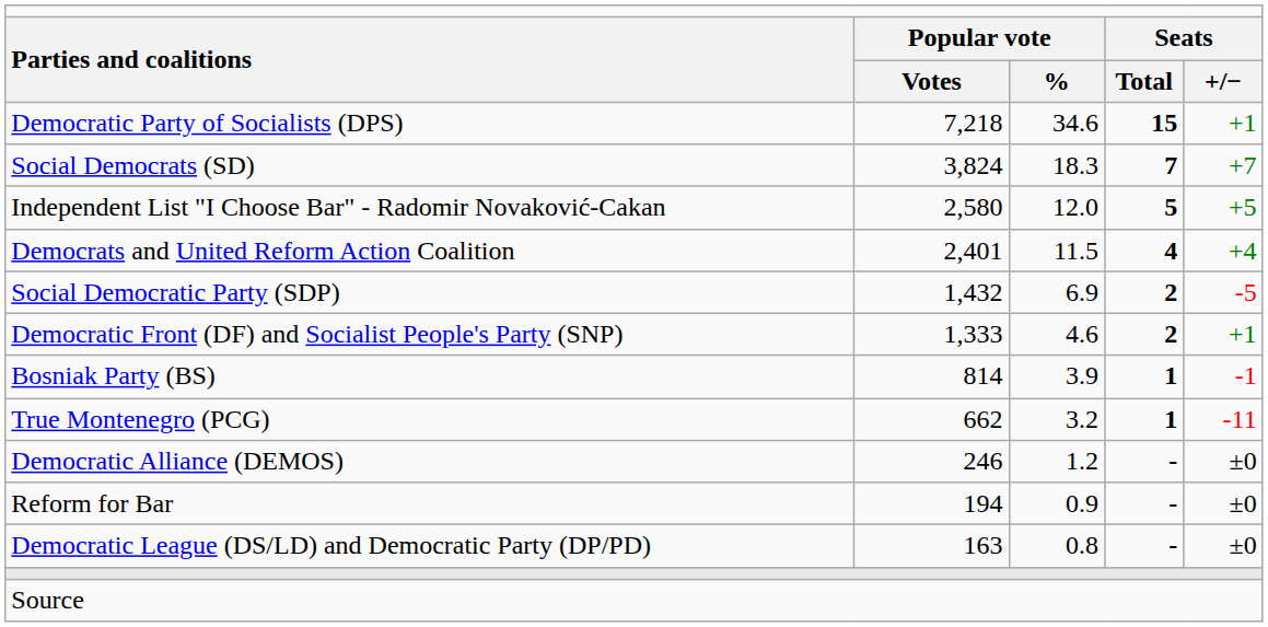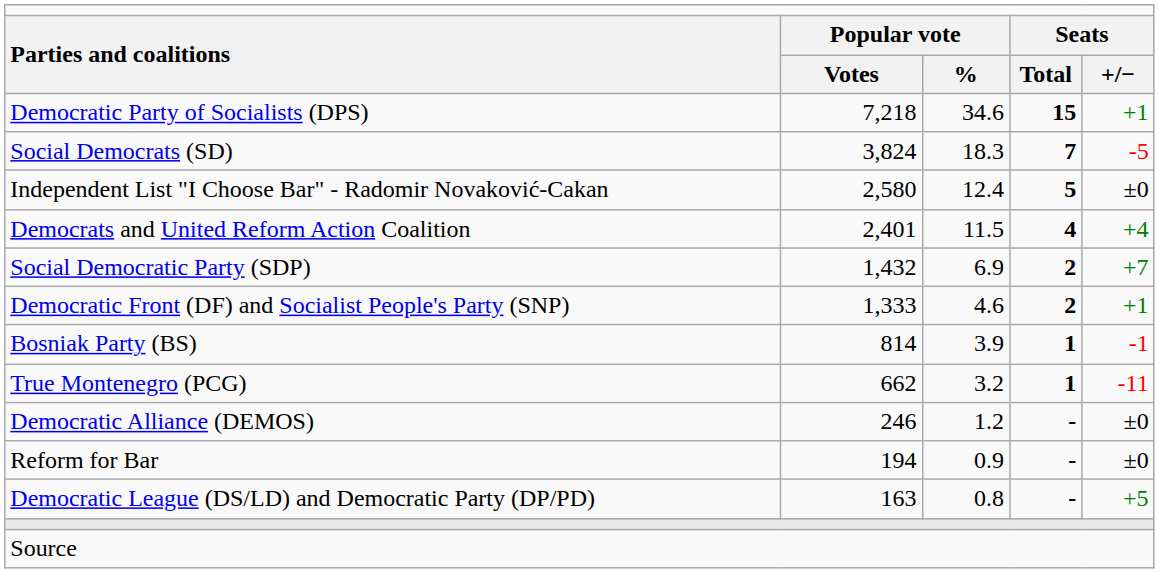Social Democrats (SD) | column 5: +7 -> -5
Independent List "I Choose Bar" - Radomir Novaković-Cakan | column 3: 12.0 -> 12.4
Independent List "I Choose Bar" - Radomir Novaković-Cakan | column 5: +5 -> ±0
Social Democratic Party (SDP) | column 5: -5 -> +7
Democratic League (DS/LD) and Democratic Party (DP/PD) | column 5: ±0 -> +5
